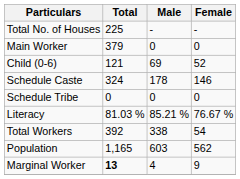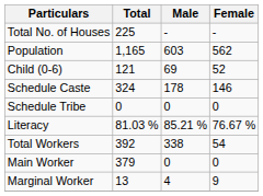rows swapped: Population <-> Main Worker
Marginal Worker | Total: bold -> normal
